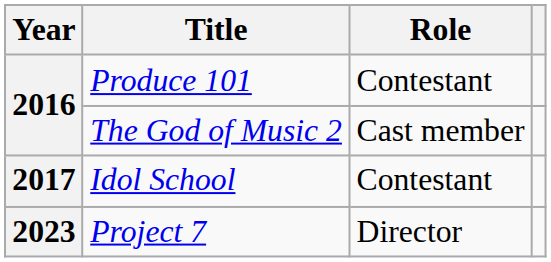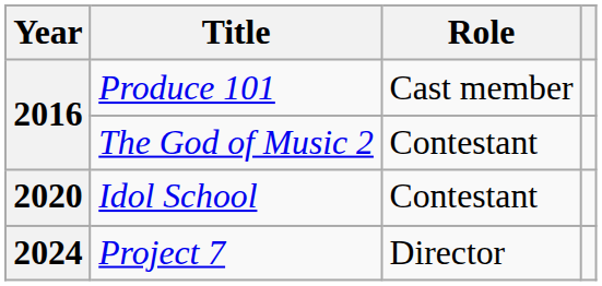Produce 101 | Role: Contestant -> Cast member
The God of Music 2 | Role: Cast member -> Contestant
Idol School | Year: 2017 -> 2020
Project 7 | Year: 2023 -> 2024
